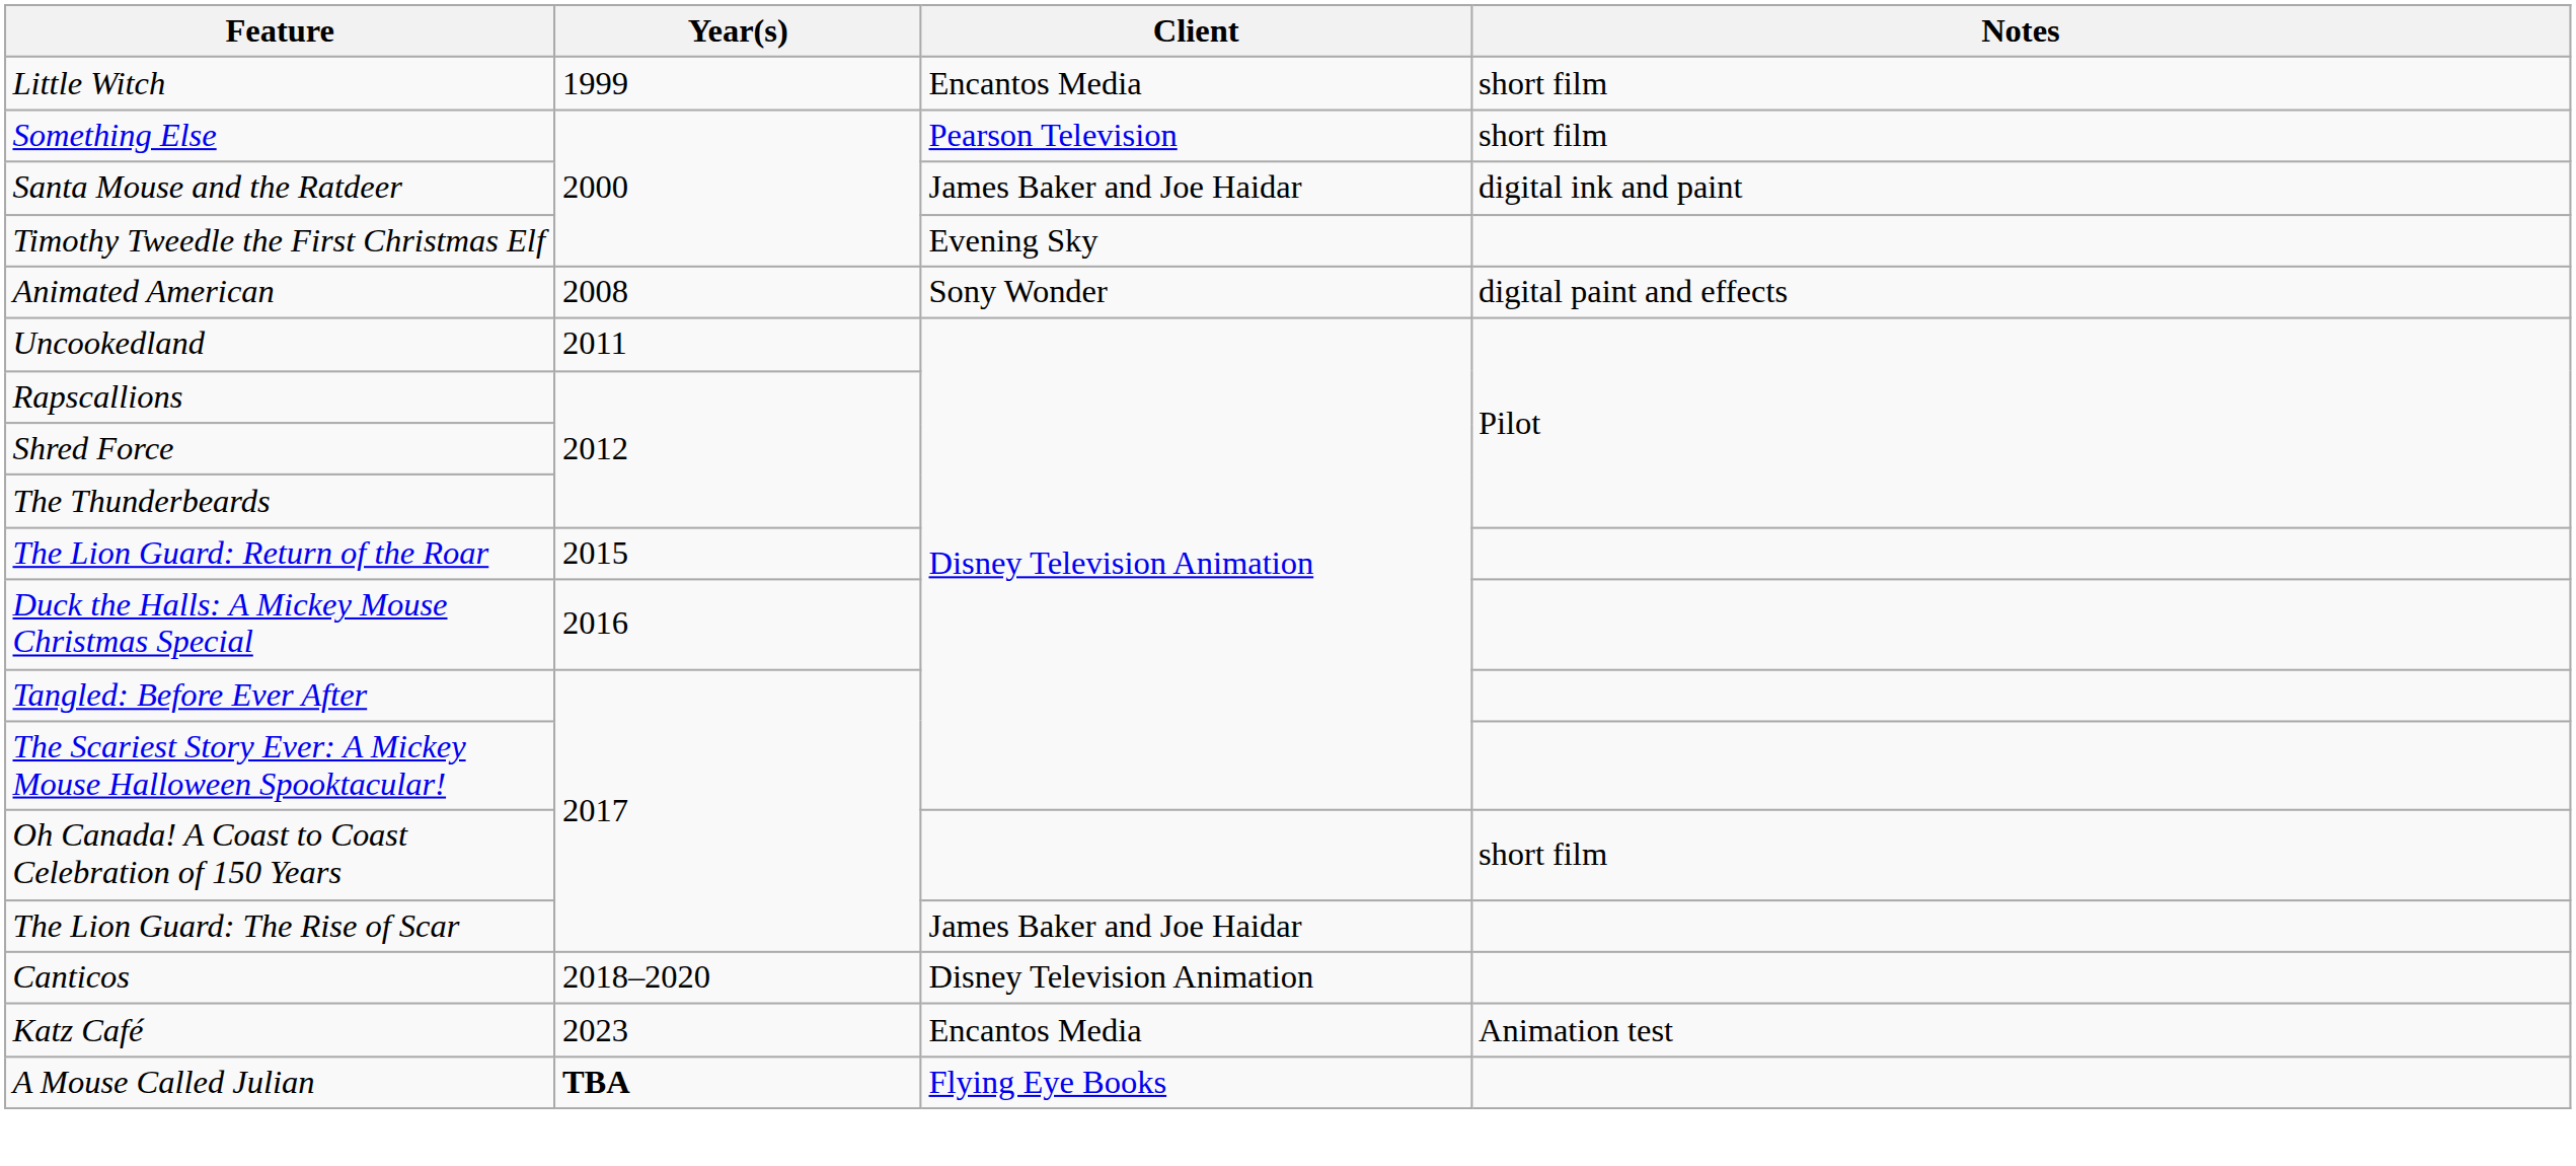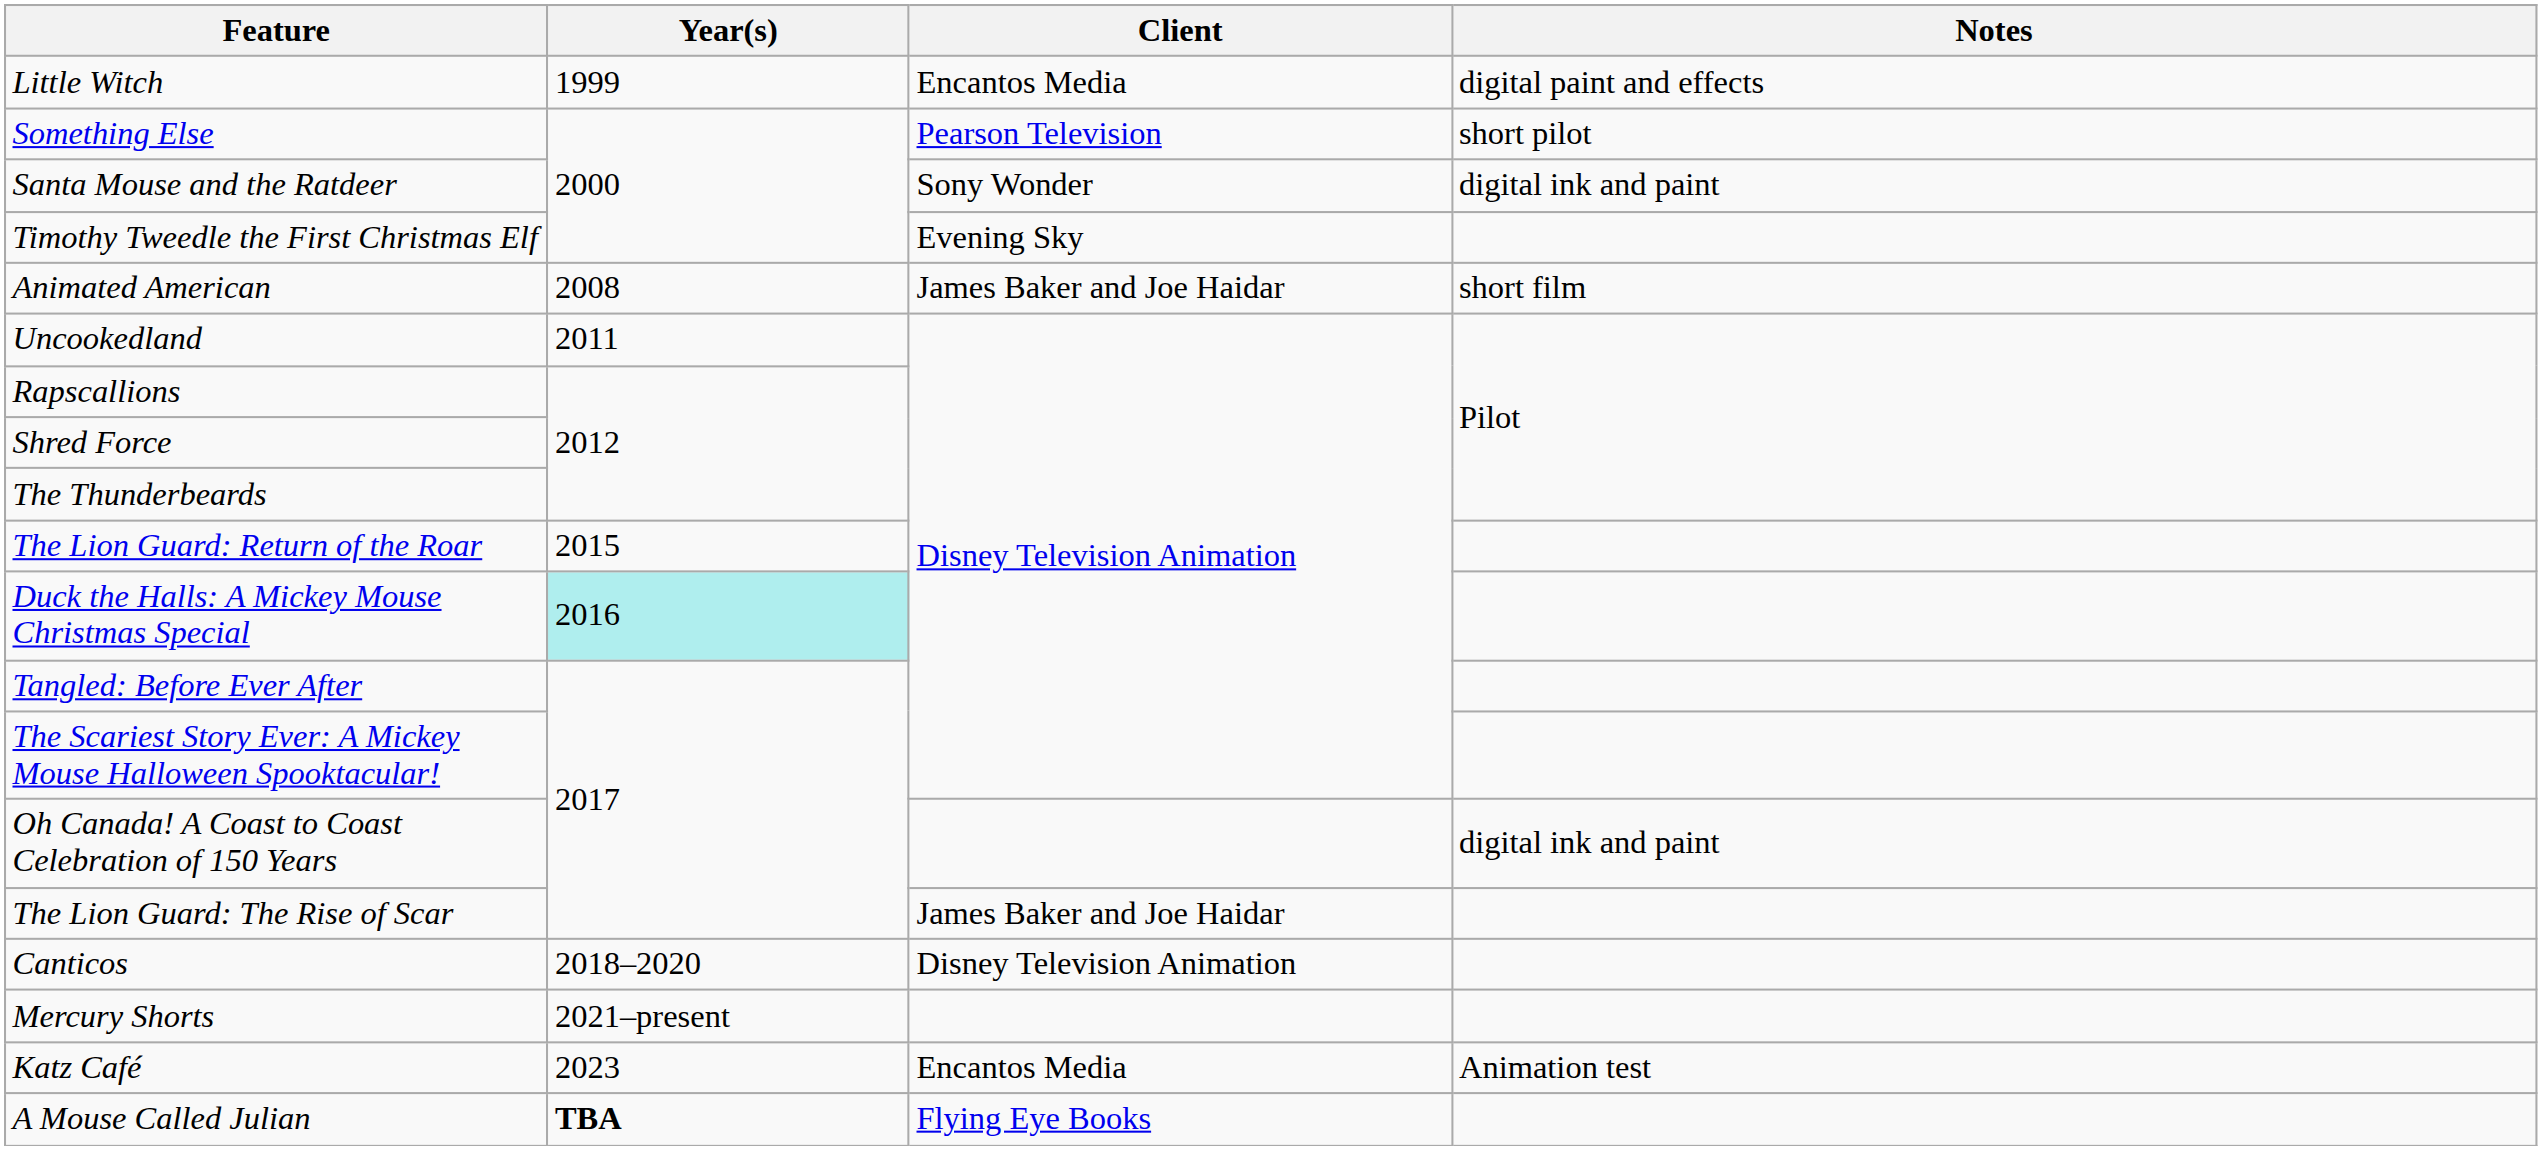Little Witch | Notes: short film -> digital paint and effects
Something Else | Notes: short film -> short pilot
Santa Mouse and the Ratdeer | Client: James Baker and Joe Haidar -> Sony Wonder
Animated American | Client: Sony Wonder -> James Baker and Joe Haidar
Animated American | Notes: digital paint and effects -> short film
Duck the Halls: A Mickey Mouse Christmas Special | Year(s): no background -> paleturquoise background
Oh Canada! A Coast to Coast Celebration of 150 Years | Notes: short film -> digital ink and paint
+ row: Mercury Shorts | 2021–present
